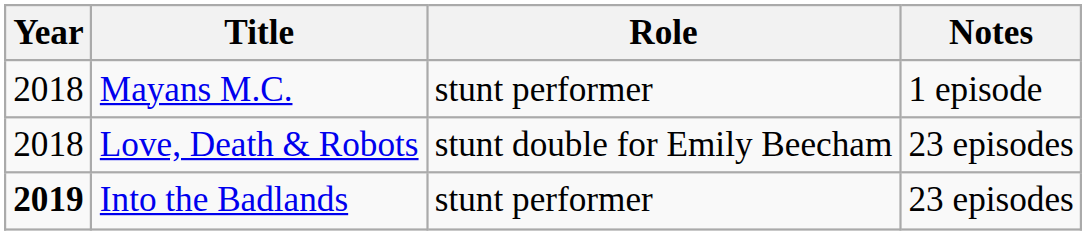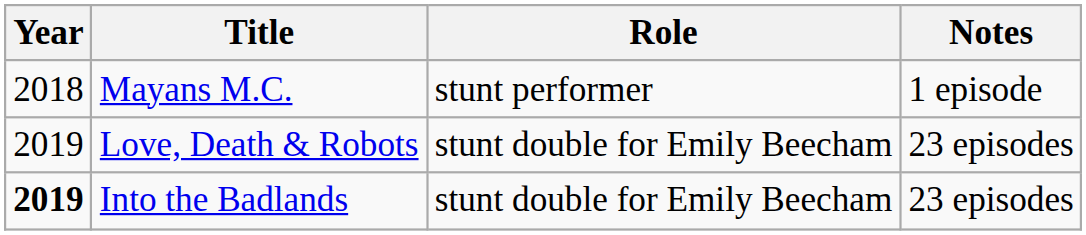Love, Death & Robots | Year: 2018 -> 2019
Into the Badlands | Role: stunt performer -> stunt double for Emily Beecham
